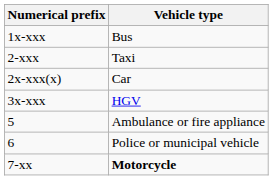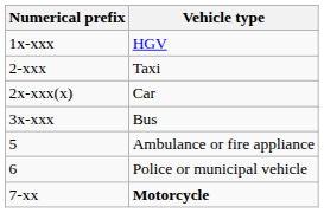1x-xxx | Vehicle type: Bus -> HGV
3x-xxx | Vehicle type: HGV -> Bus
